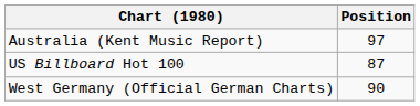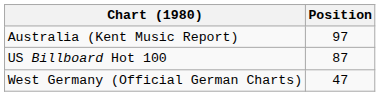West Germany (Official German Charts) | Position: 90 -> 47
